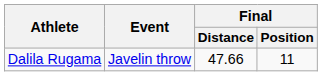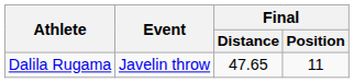Dalila Rugama | Final / Distance: 47.66 -> 47.65
